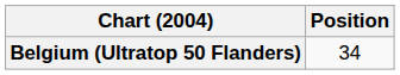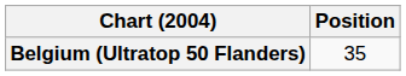Belgium (Ultratop 50 Flanders) | Position: 34 -> 35
